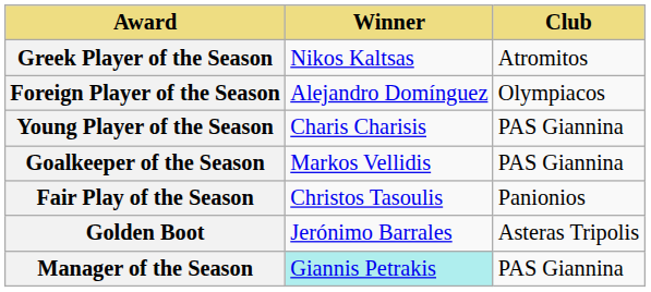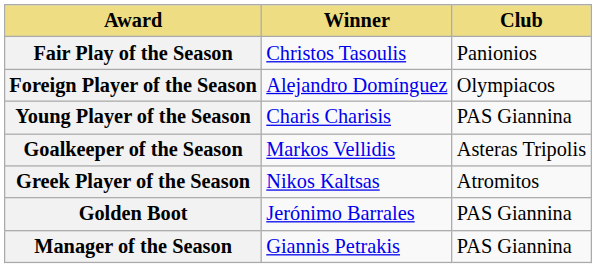rows swapped: Greek Player of the Season <-> Fair Play of the Season
Goalkeeper of the Season | Club: PAS Giannina -> Asteras Tripolis
Golden Boot | Club: Asteras Tripolis -> PAS Giannina
Manager of the Season | Winner: paleturquoise background -> no background
